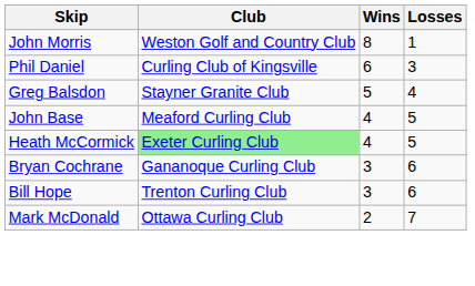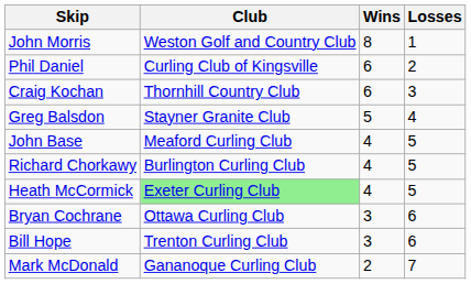Phil Daniel | Losses: 3 -> 2
+ row: Craig Kochan | Thornhill Country Club | 6 | 3
+ row: Richard Chorkawy | Burlington Curling Club | 4 | 5
Bryan Cochrane | Club: Gananoque Curling Club -> Ottawa Curling Club
Mark McDonald | Club: Ottawa Curling Club -> Gananoque Curling Club
